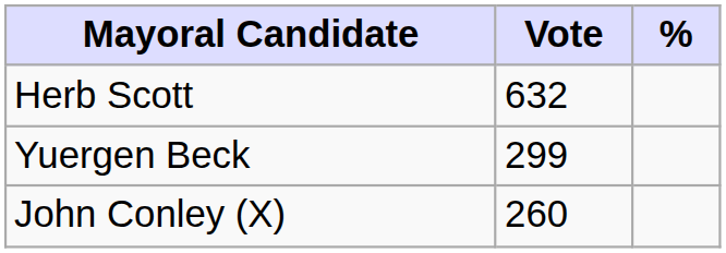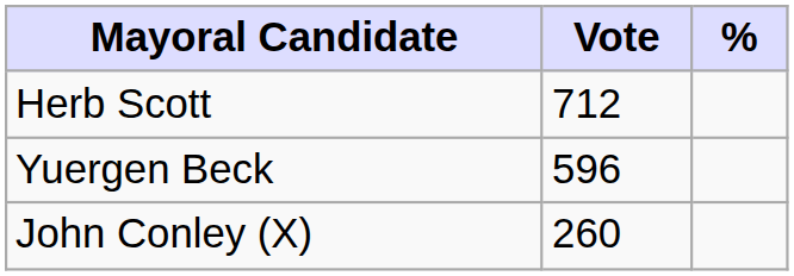Herb Scott | Vote: 632 -> 712
Yuergen Beck | Vote: 299 -> 596
